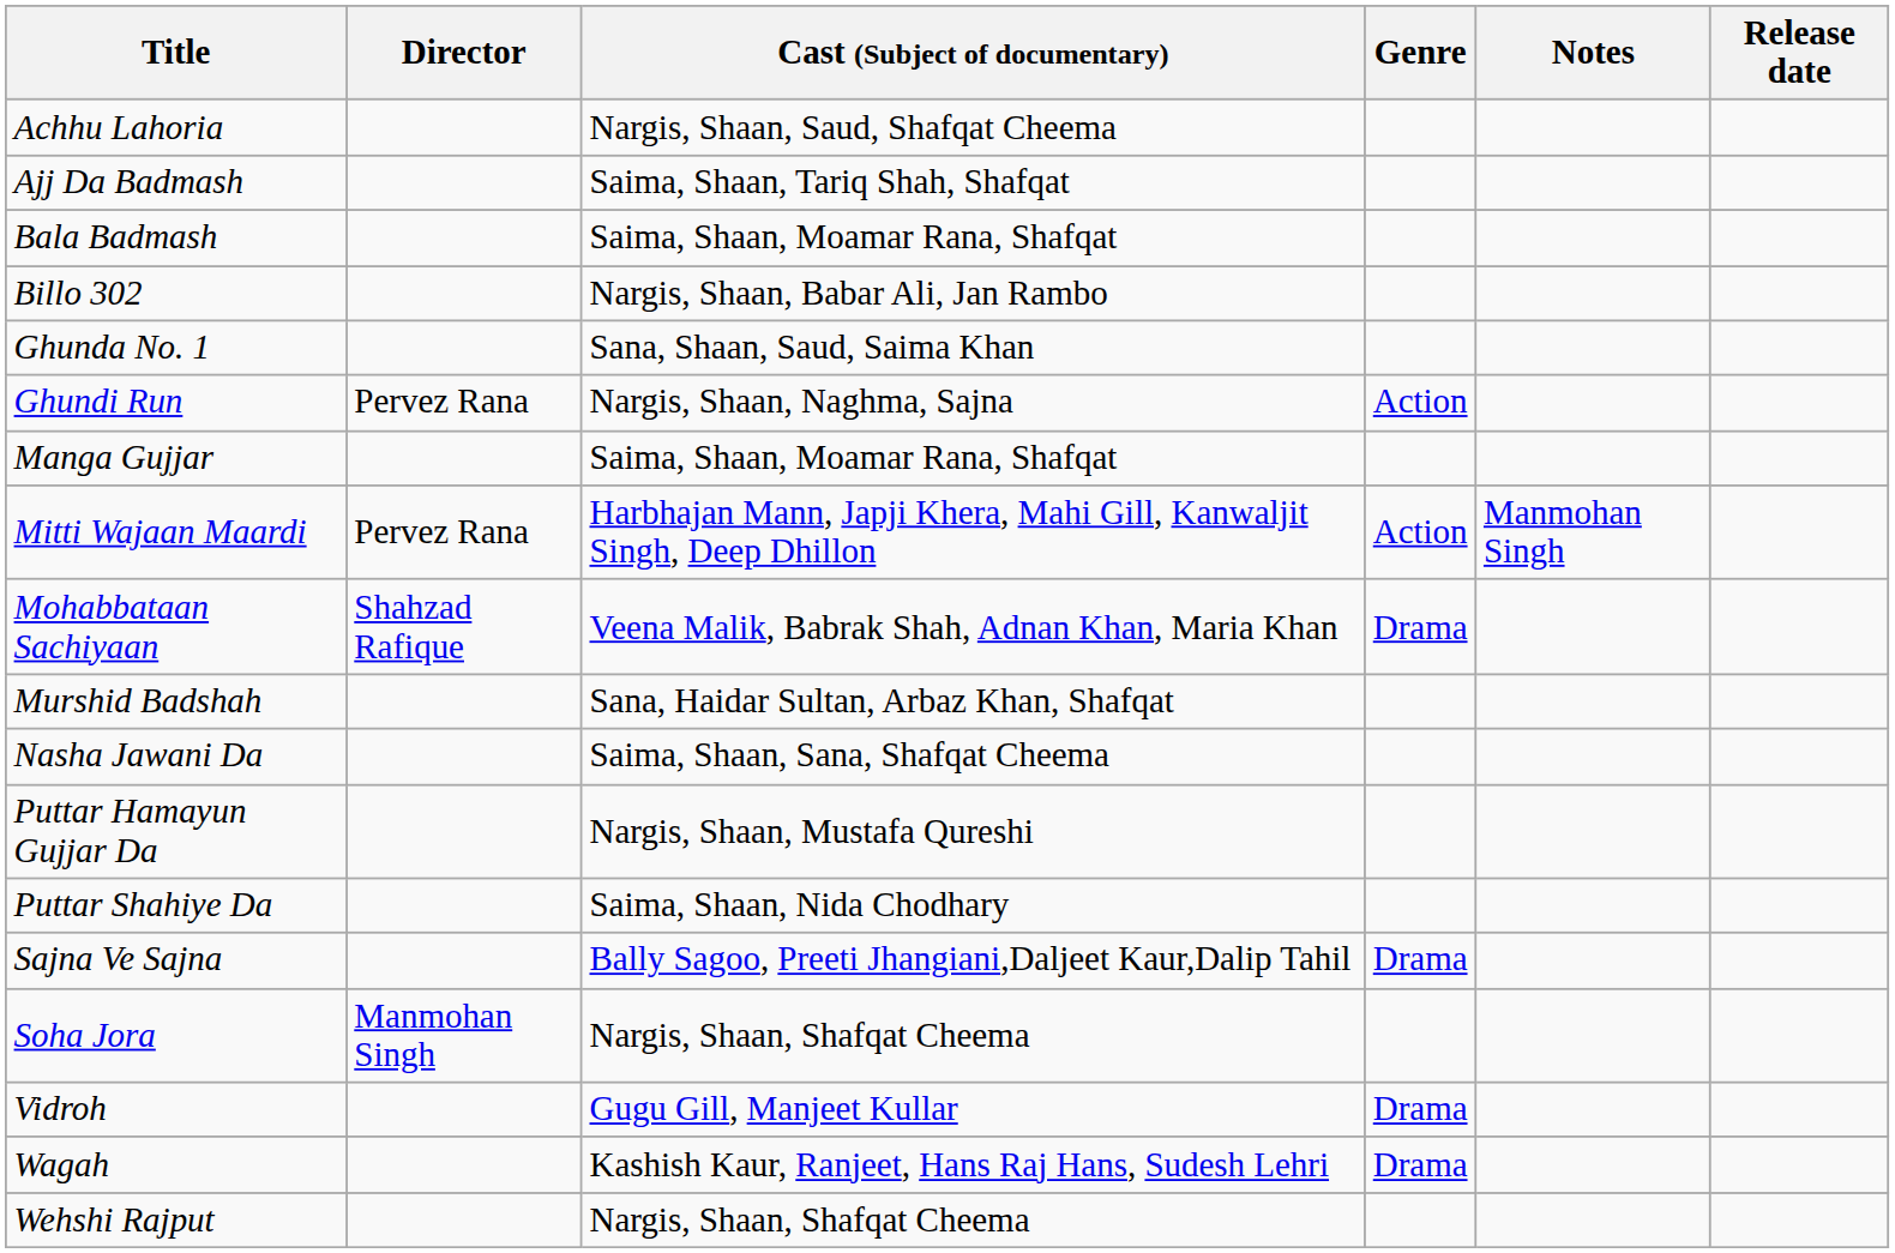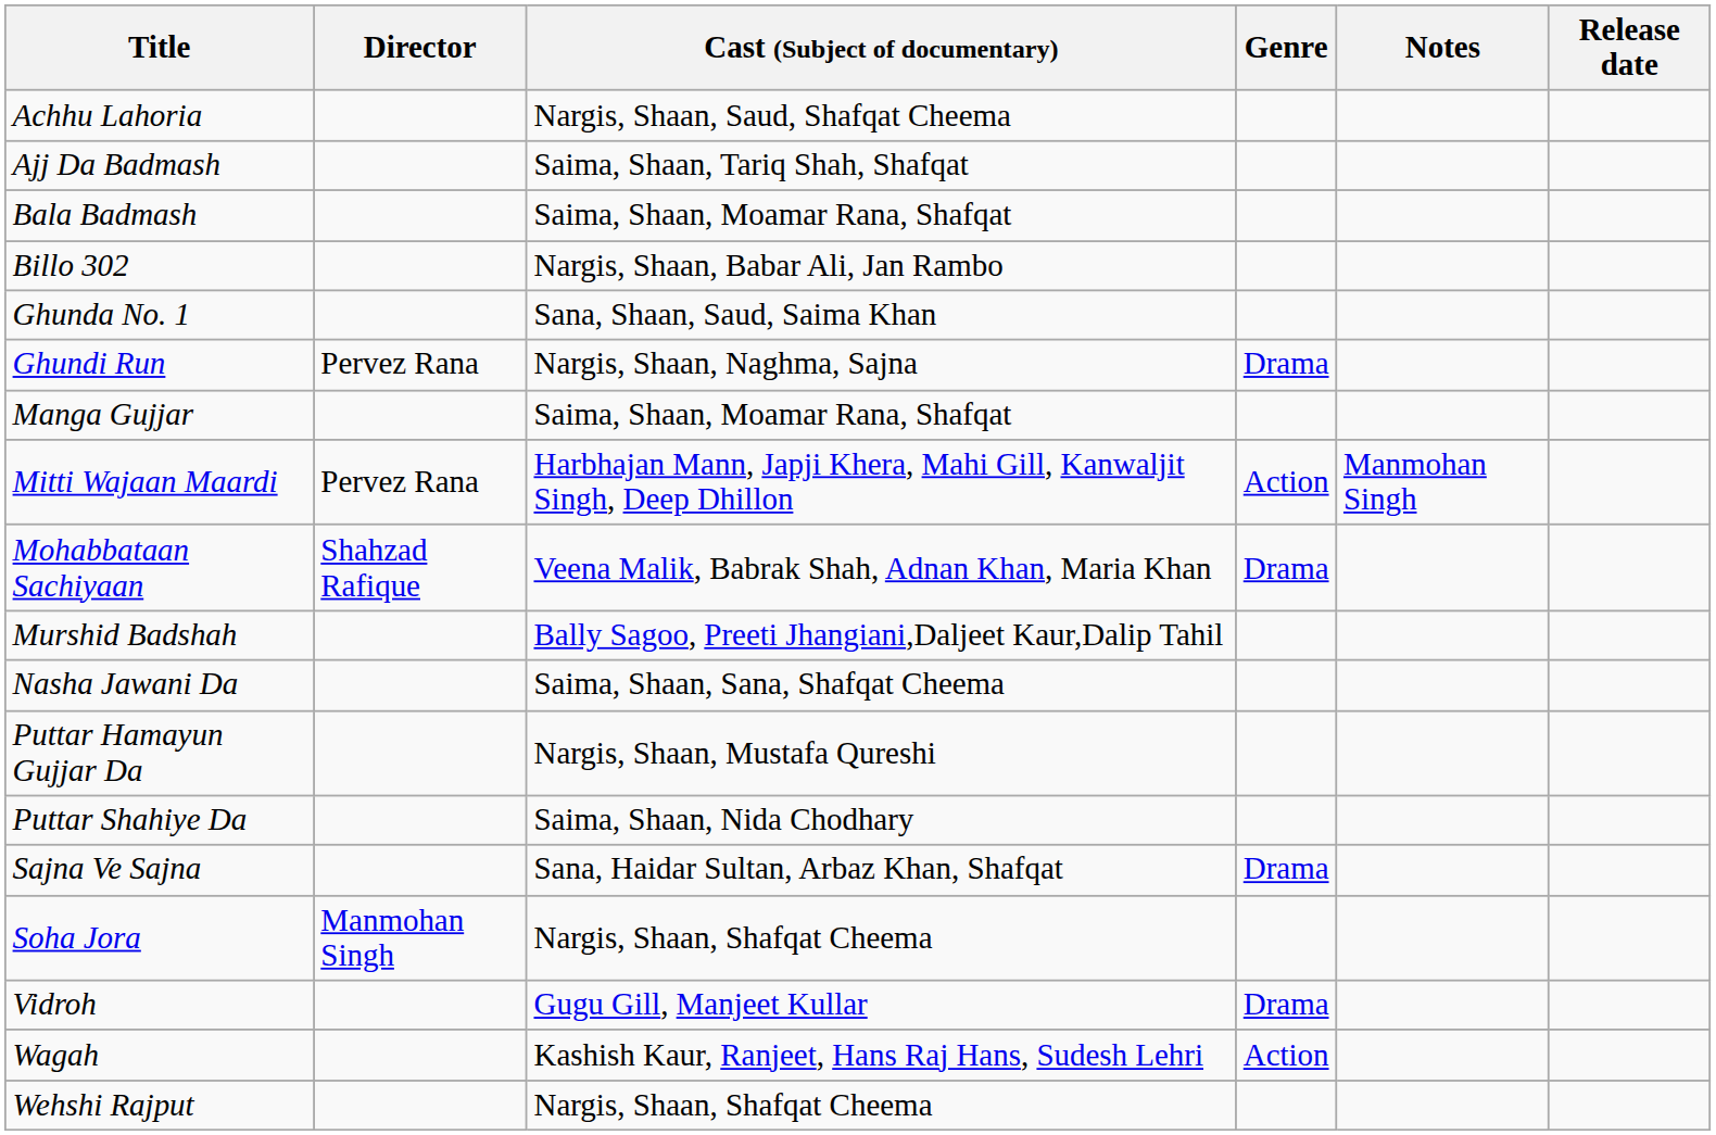Ghundi Run | Genre: Action -> Drama
Murshid Badshah | Cast (Subject of documentary): Sana, Haidar Sultan, Arbaz Khan, Shafqat -> Bally Sagoo, Preeti Jhangiani,Daljeet Kaur,Dalip Tahil
Sajna Ve Sajna | Cast (Subject of documentary): Bally Sagoo, Preeti Jhangiani,Daljeet Kaur,Dalip Tahil -> Sana, Haidar Sultan, Arbaz Khan, Shafqat
Wagah | Genre: Drama -> Action
